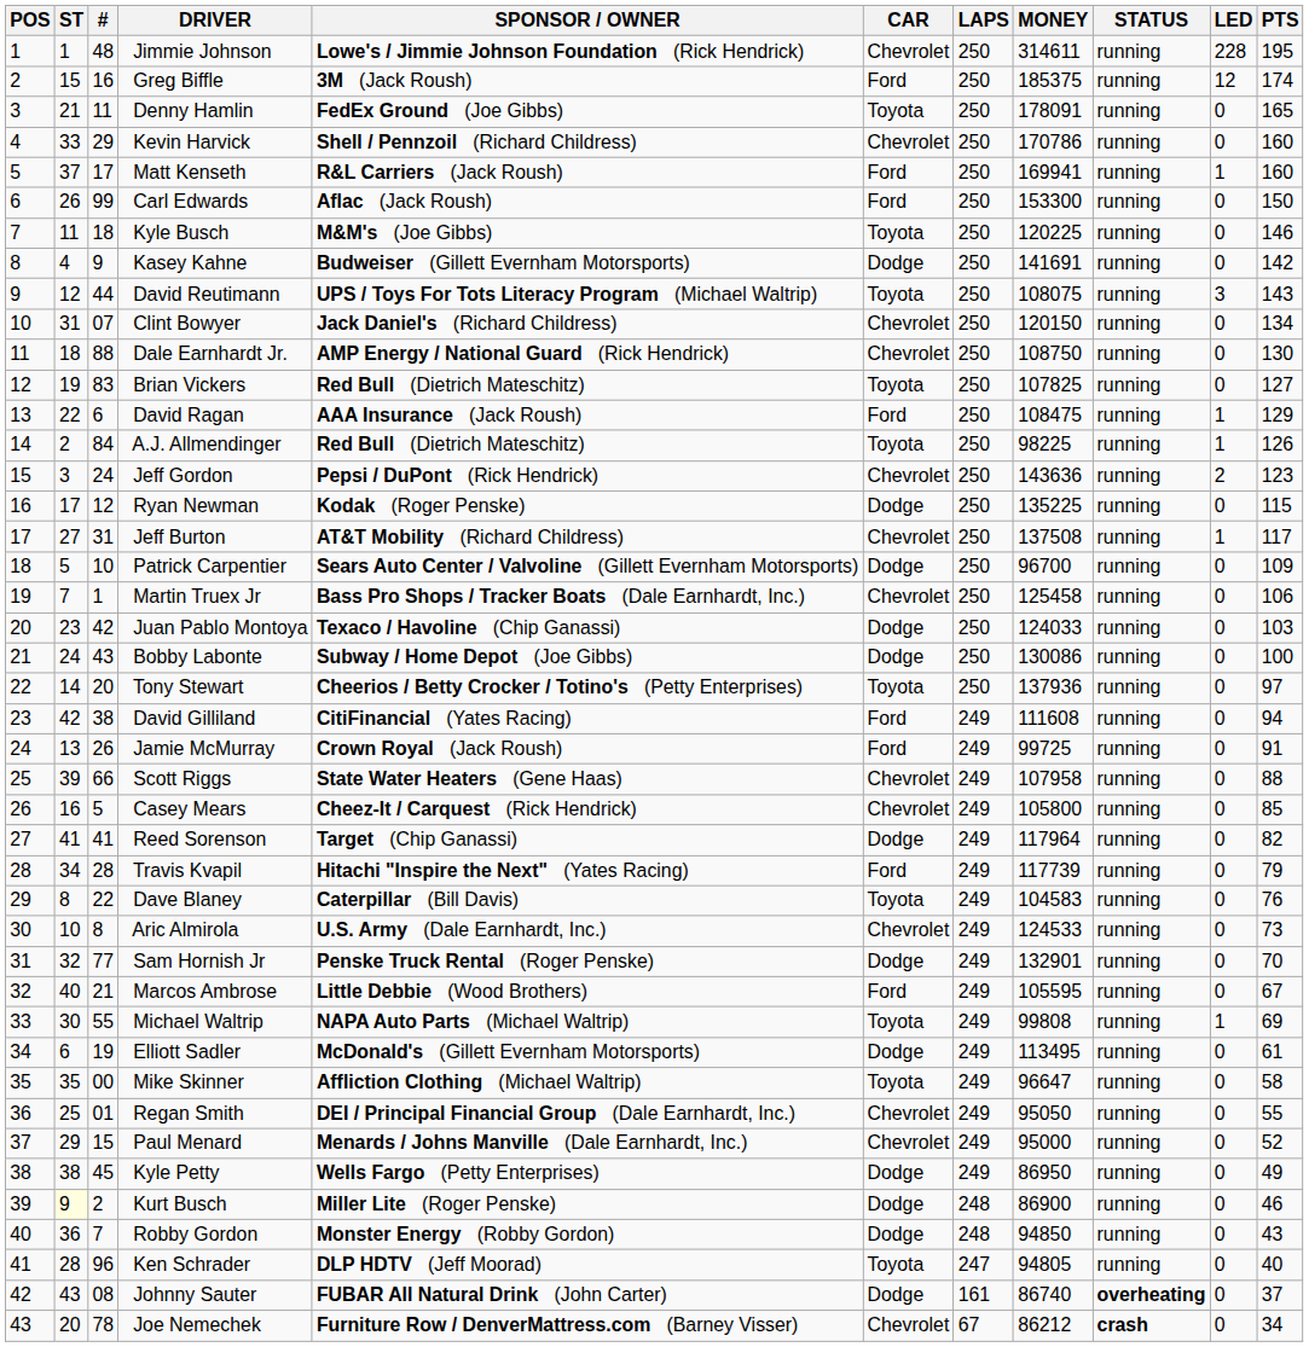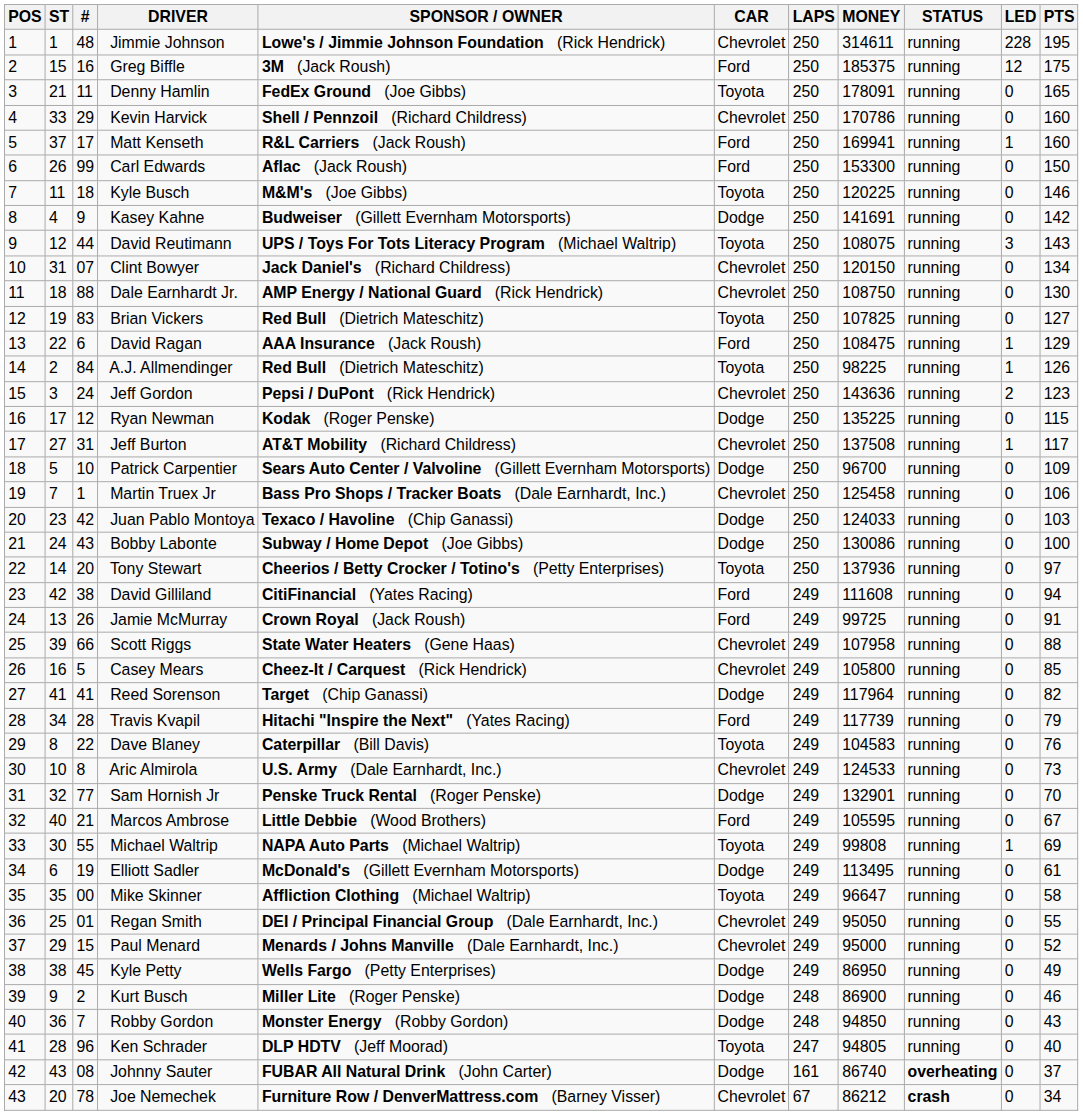Greg Biffle | PTS: 174 -> 175
Kurt Busch | ST: lightyellow background -> no background
